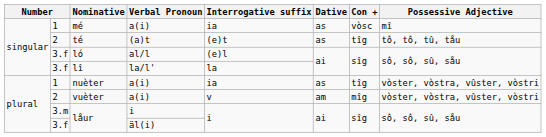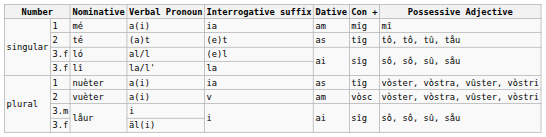mé | Dative: as -> am
mé | Con +: vòsc -> mîg
vuèter | Con +: mîg -> vòsc
